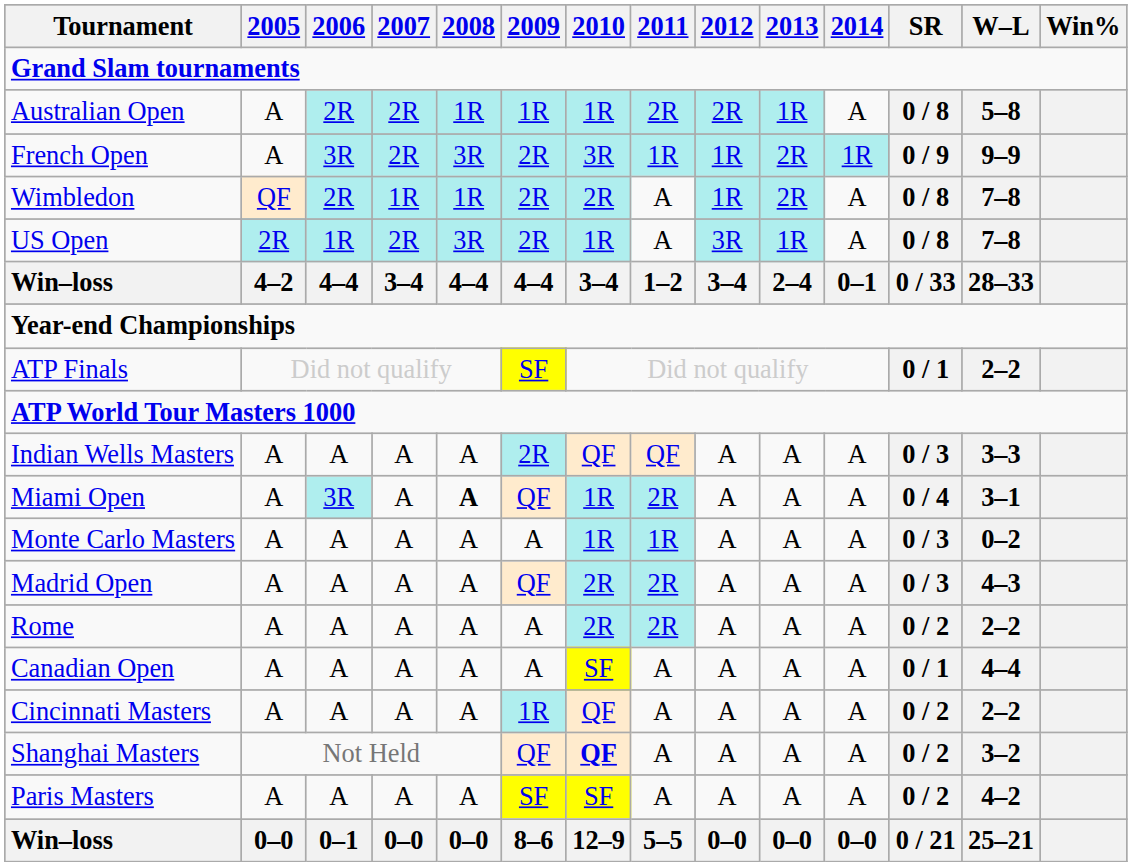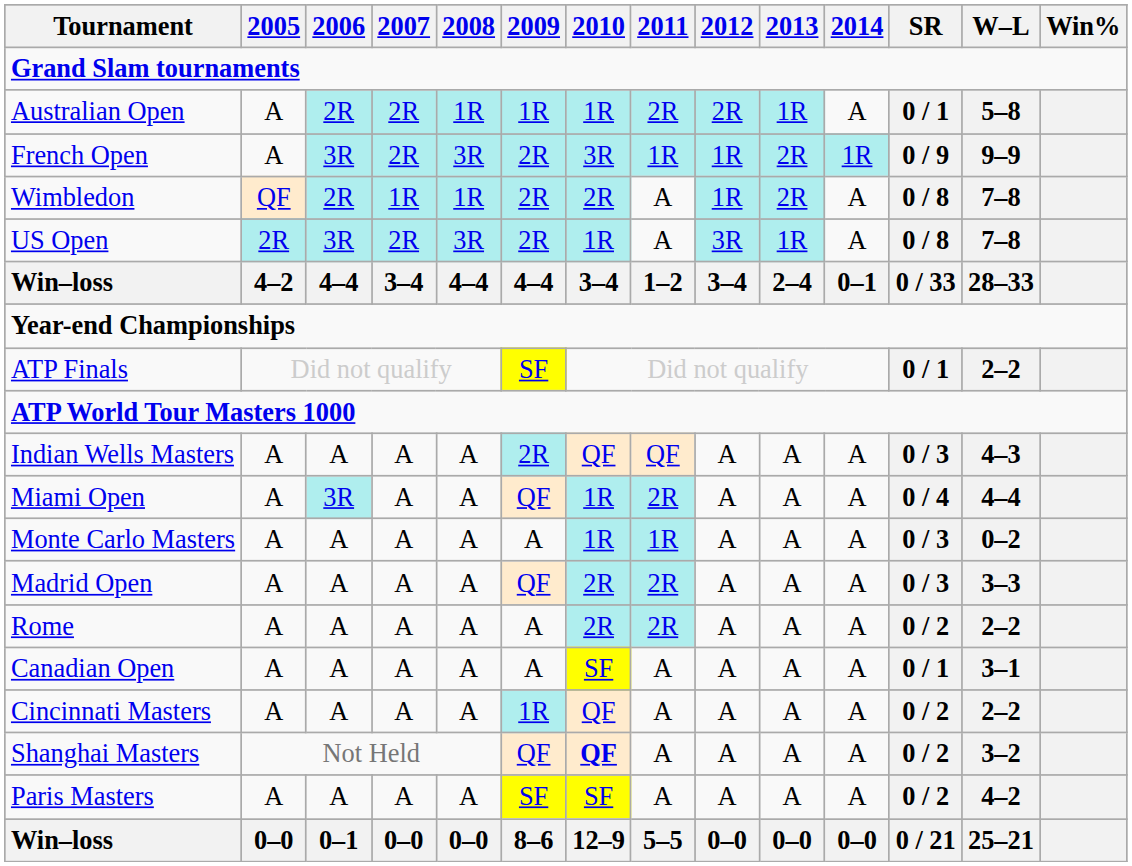Australian Open | SR: 0 / 8 -> 0 / 1
US Open | 2006: 1R -> 3R
Indian Wells Masters | W–L: 3–3 -> 4–3
Miami Open | 2008: bold -> normal
Miami Open | W–L: 3–1 -> 4–4
Madrid Open | W–L: 4–3 -> 3–3
Canadian Open | W–L: 4–4 -> 3–1
